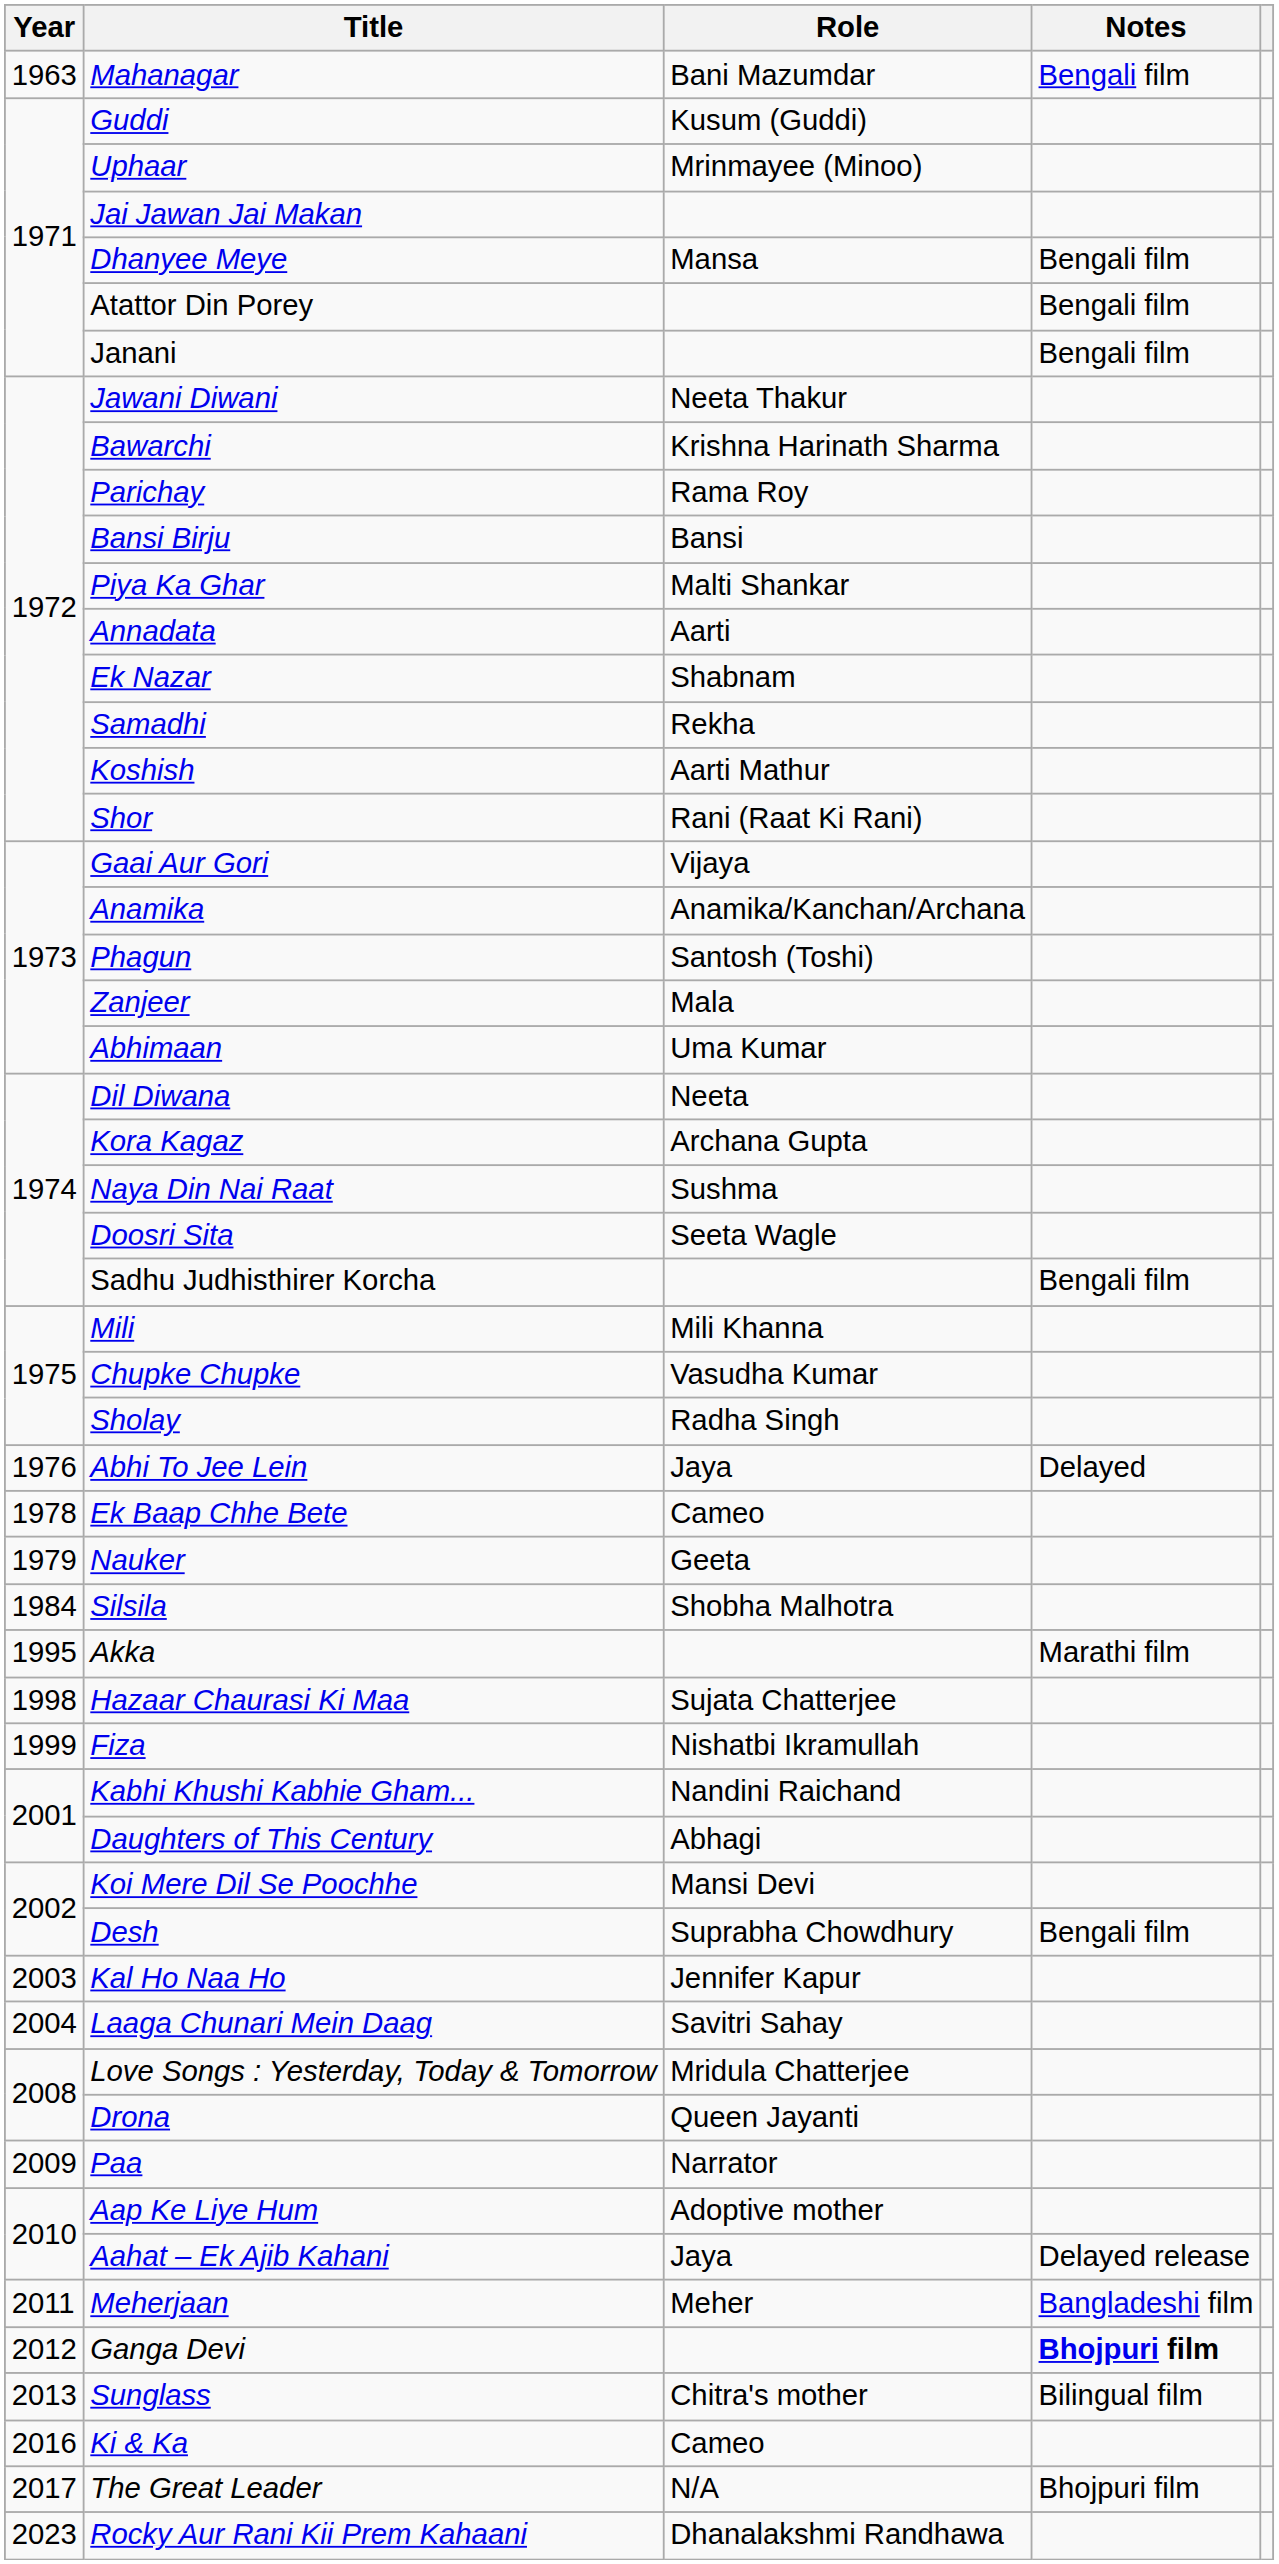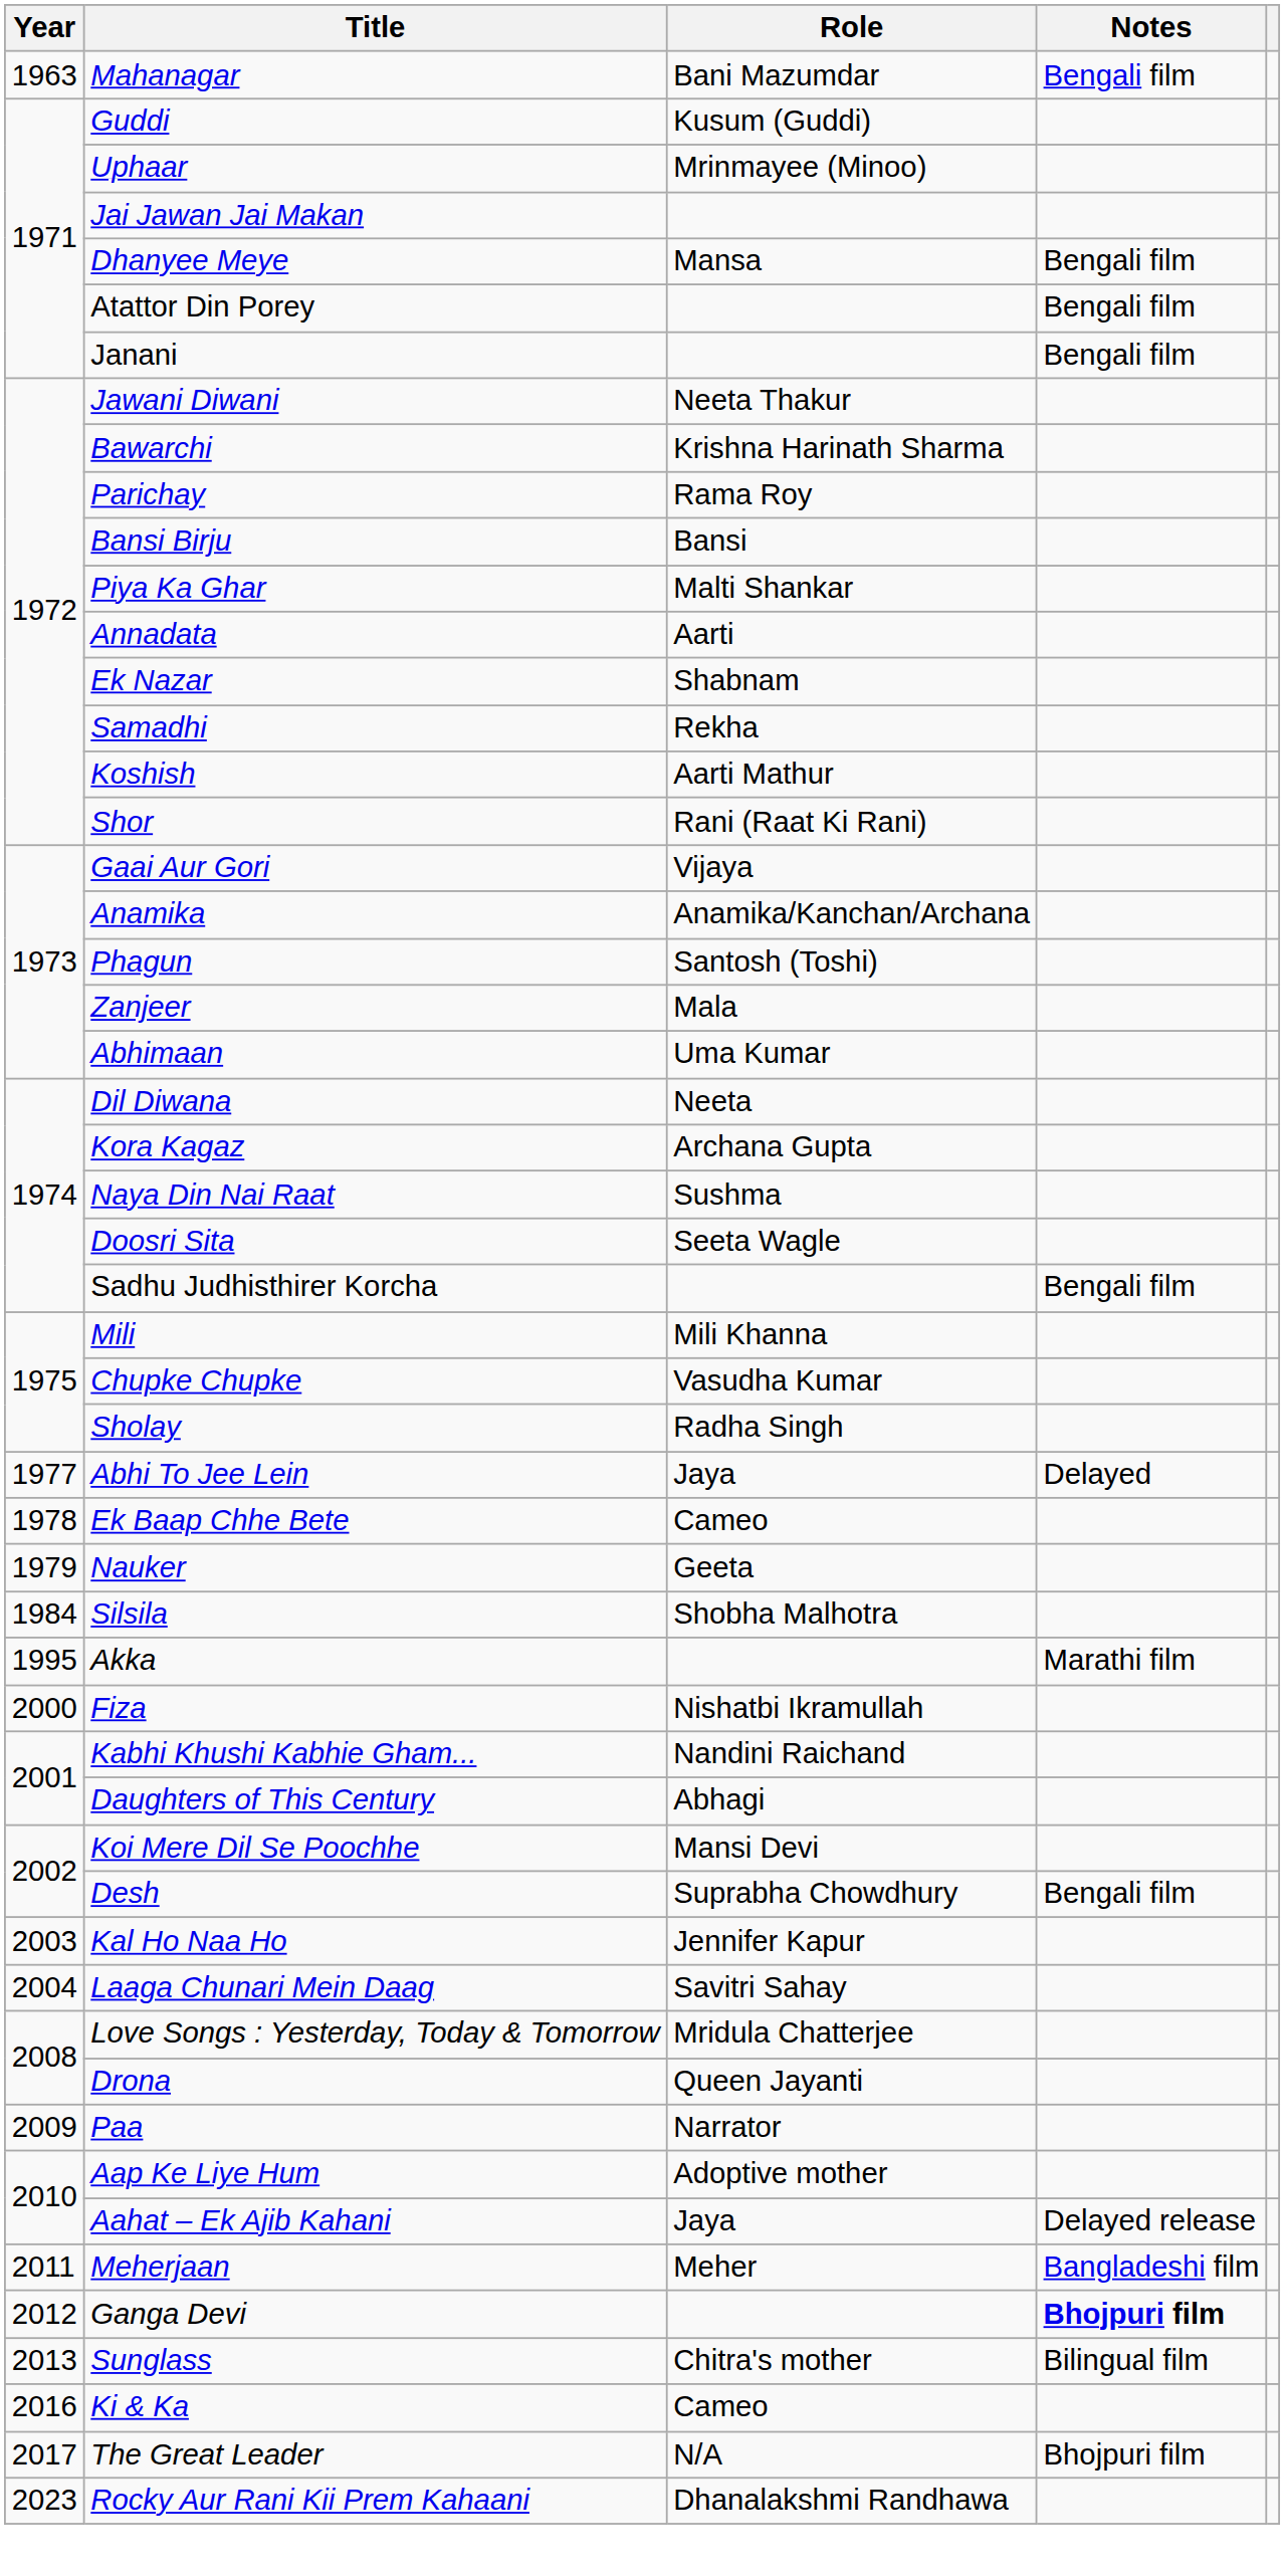Abhi To Jee Lein | Year: 1976 -> 1977
- row: 1998 | Hazaar Chaurasi Ki Maa | Sujata Chatterjee
Fiza | Year: 1999 -> 2000
